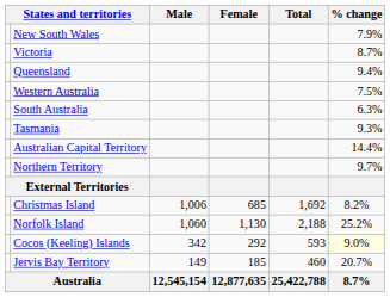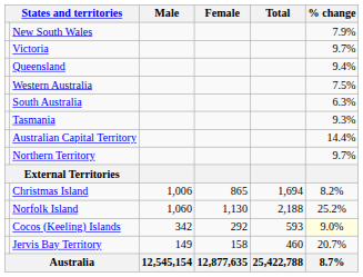Victoria | % change: 8.7% -> 9.7%
Christmas Island | Female: 685 -> 865
Christmas Island | Total: 1,692 -> 1,694
Jervis Bay Territory | Female: 185 -> 158
